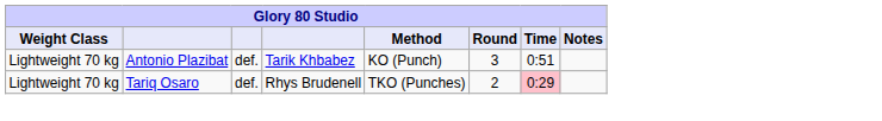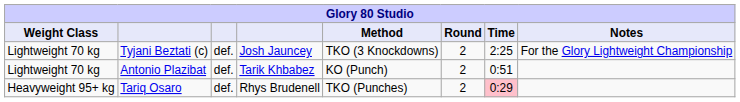+ row: Lightweight 70 kg | Tyjani Beztati (c) | def. | Josh Jauncey | TKO (3 Knockdowns) | 2 | 2:25 | For the Glory Lightweight Championship
Antonio Plazibat | Round: 3 -> 2
Tariq Osaro | Weight Class: Lightweight 70 kg -> Heavyweight 95+ kg
